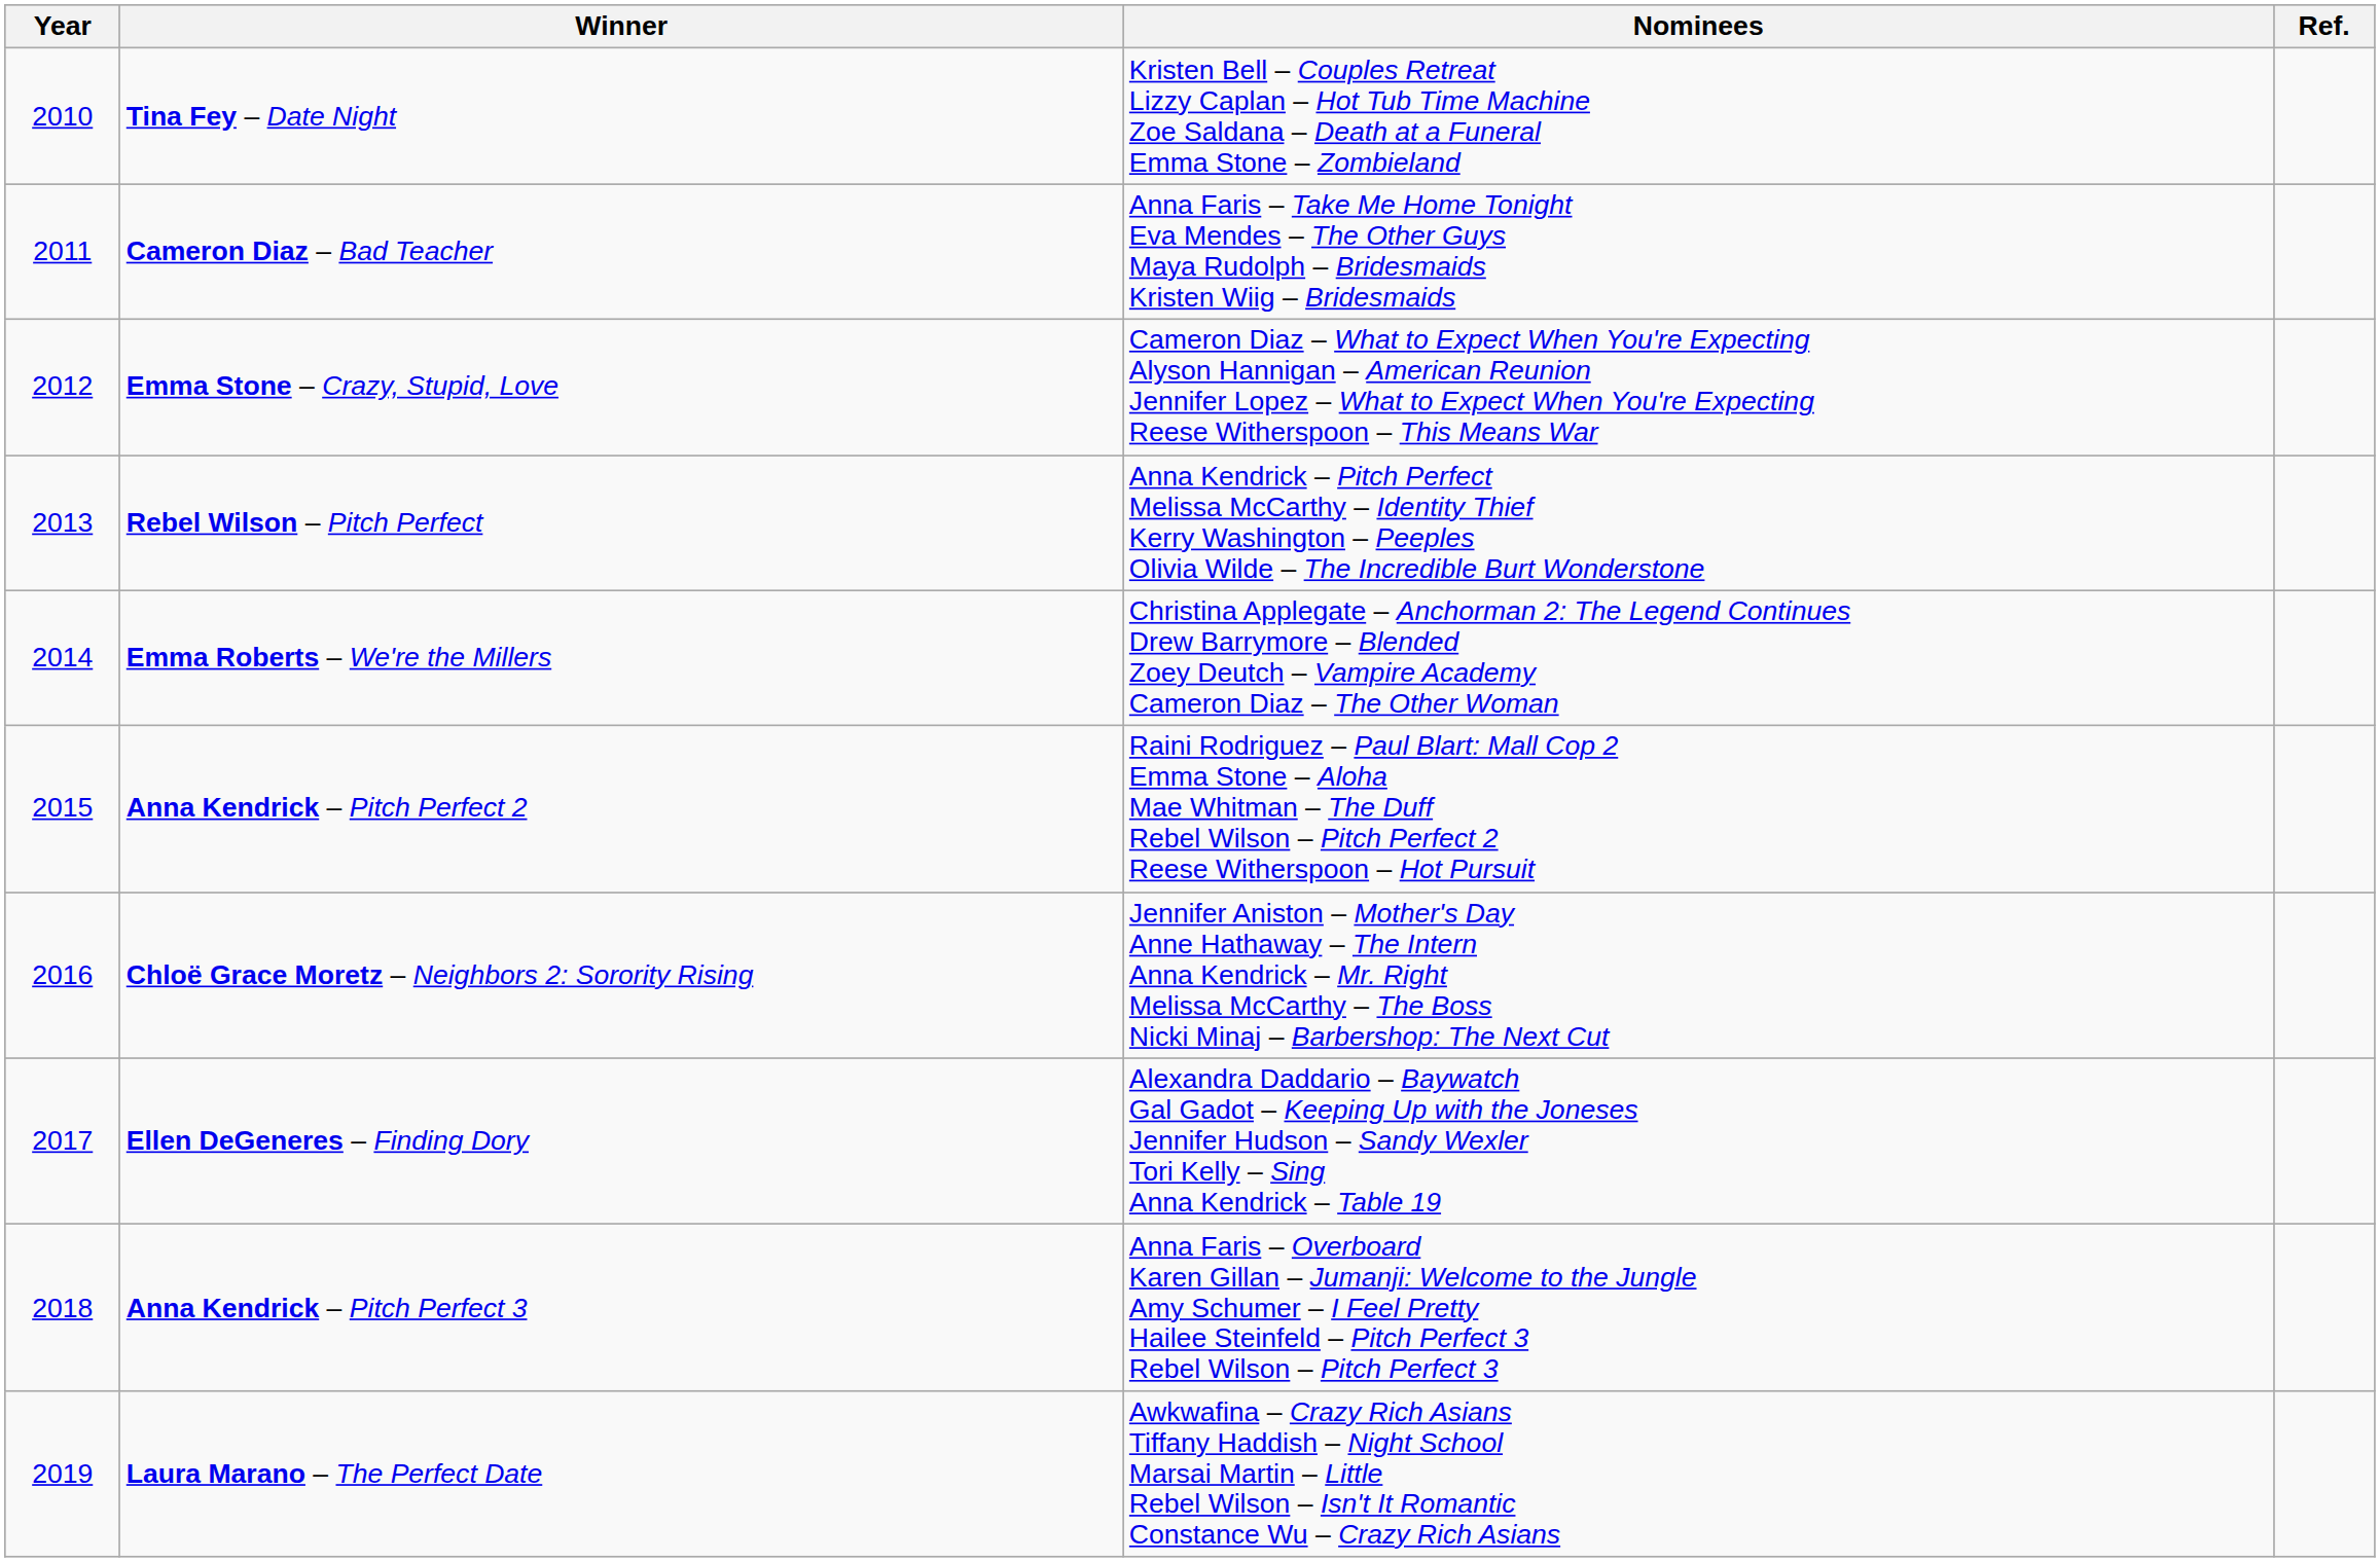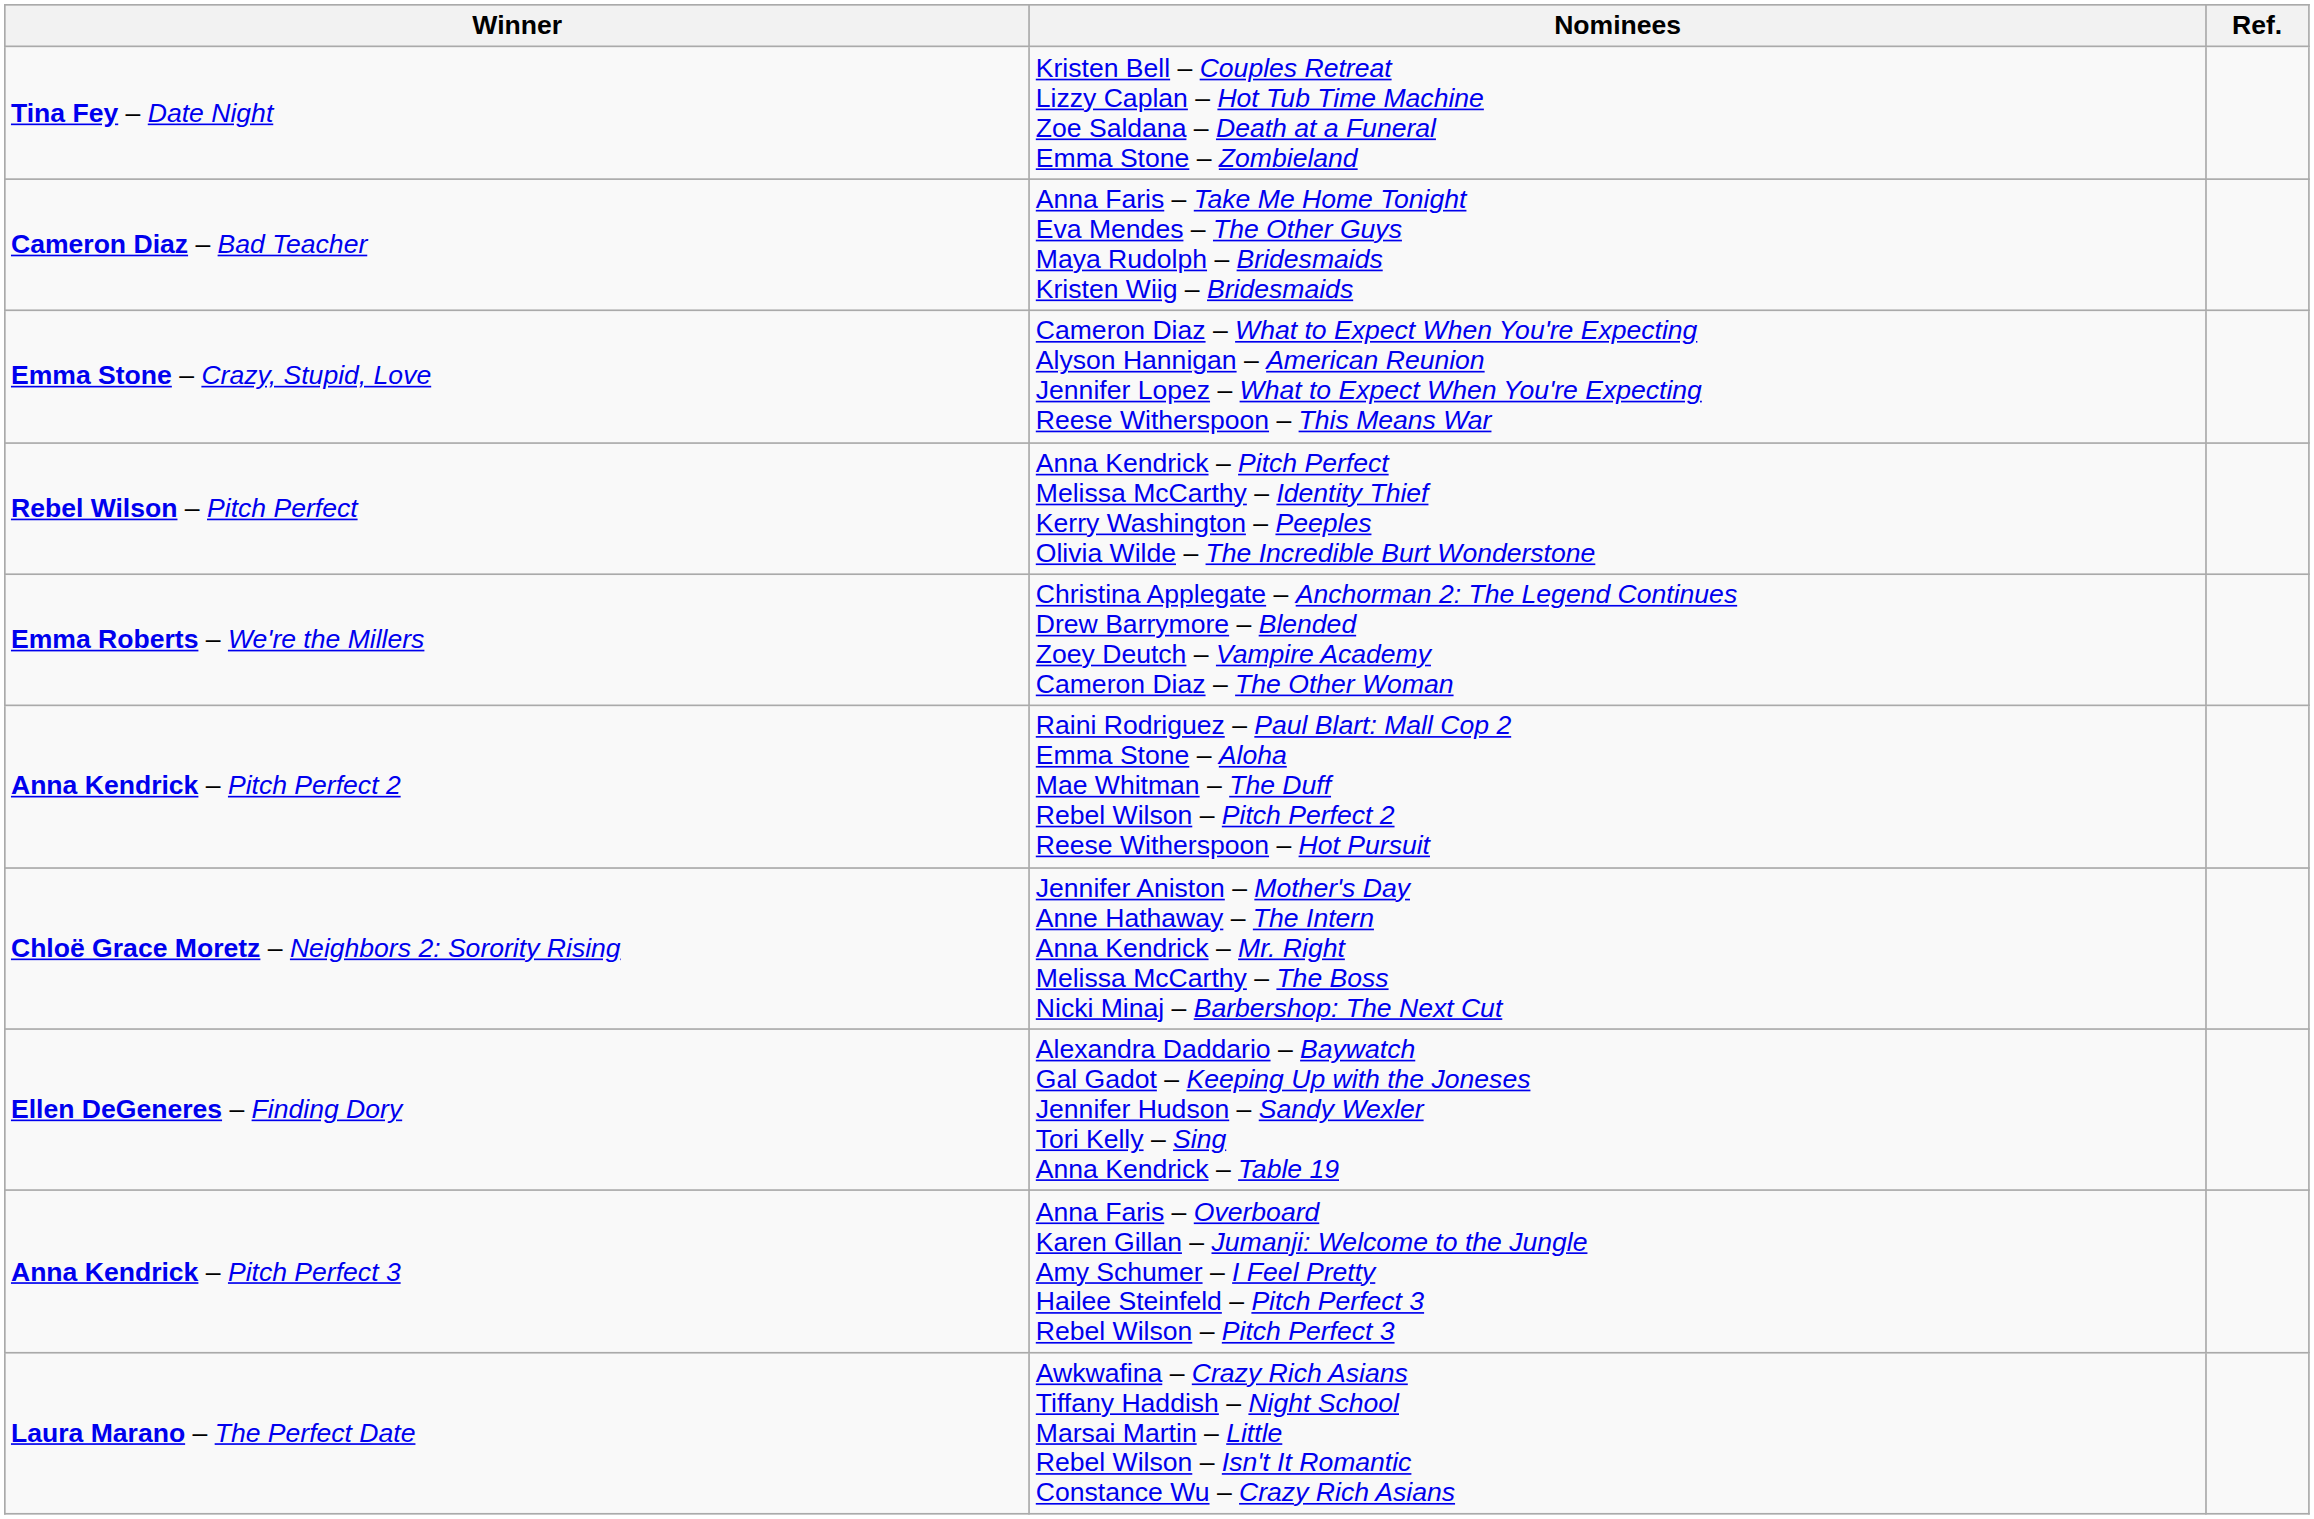- column: Year | 2010 | 2011 | 2012 | 2013 | 2014 | 2015 | 2016 | 2017 | 2018 | 2019
